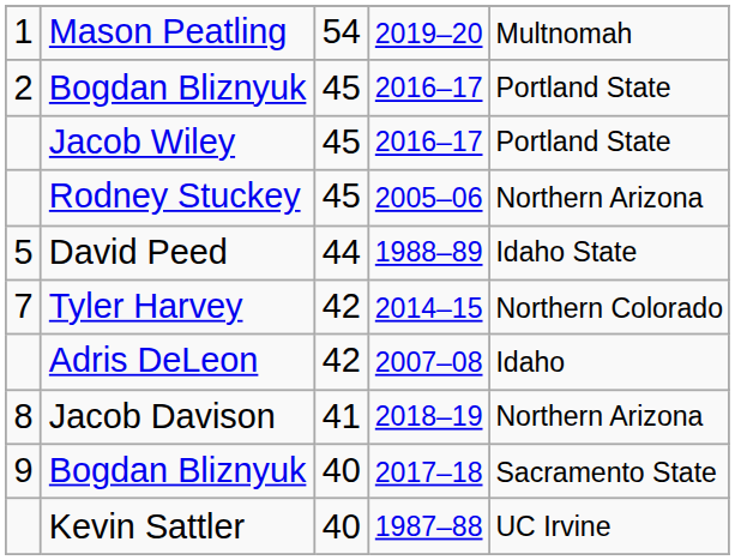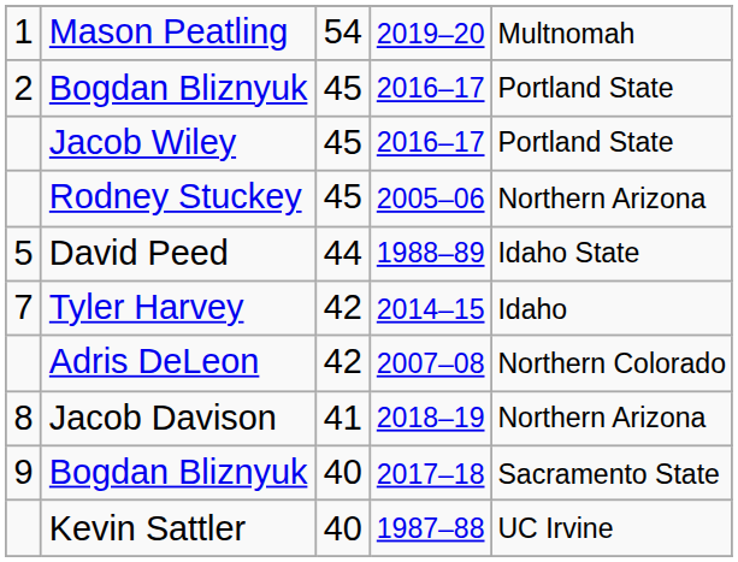Tyler Harvey | column 5: Northern Colorado -> Idaho
Adris DeLeon | column 5: Idaho -> Northern Colorado
